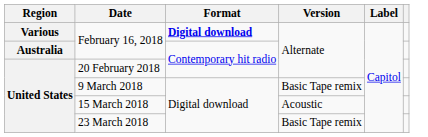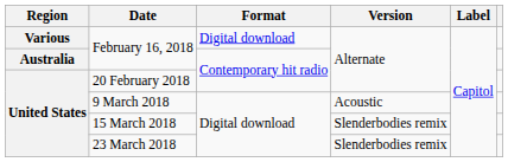Various / February 16, 2018 | Format: bold -> normal
9 March 2018 | Version: Basic Tape remix -> Acoustic
15 March 2018 | Version: Acoustic -> Slenderbodies remix
23 March 2018 | Version: Basic Tape remix -> Slenderbodies remix
